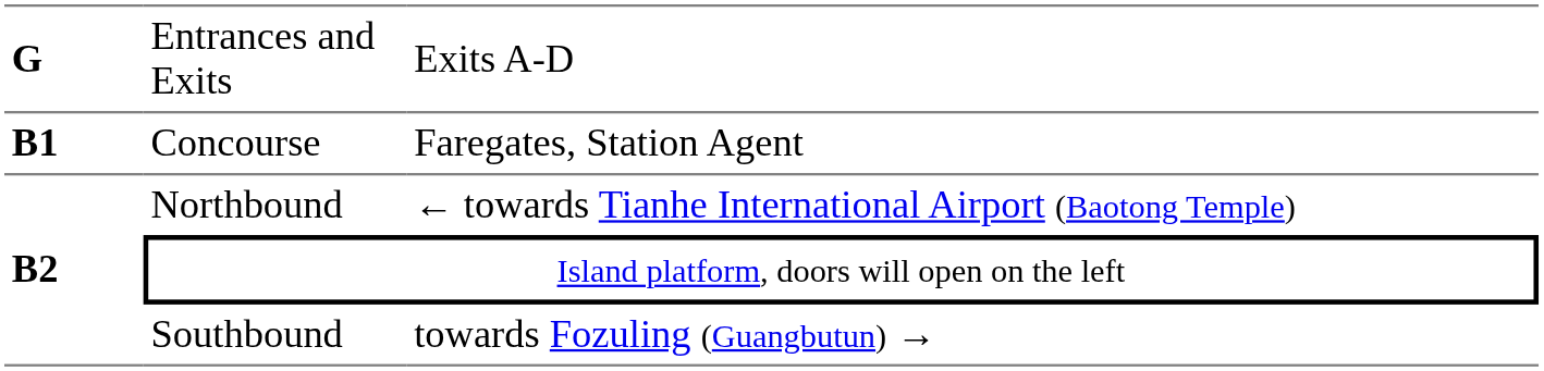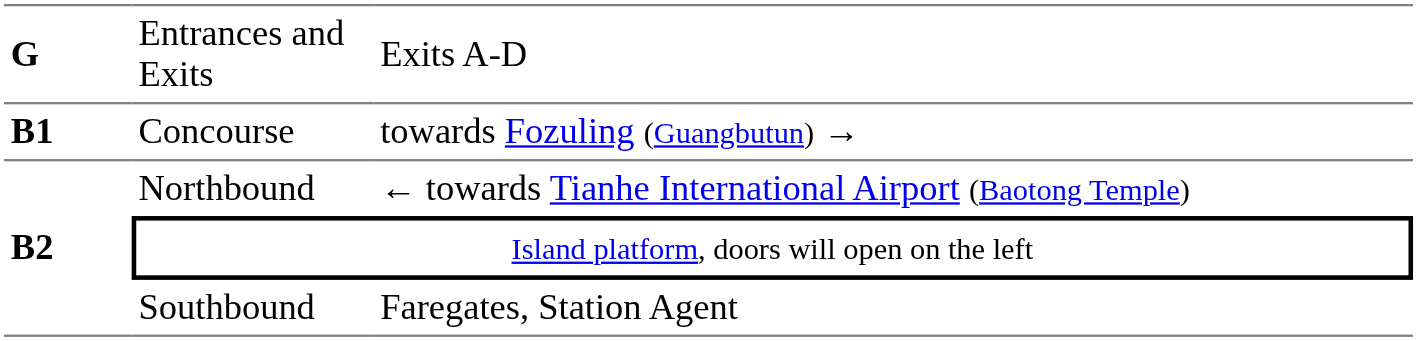Concourse | column 3: Faregates, Station Agent -> towards Fozuling (Guangbutun) →
Southbound | column 3: towards Fozuling (Guangbutun) → -> Faregates, Station Agent
